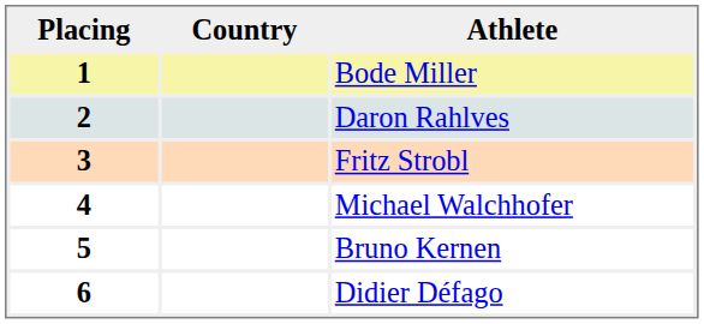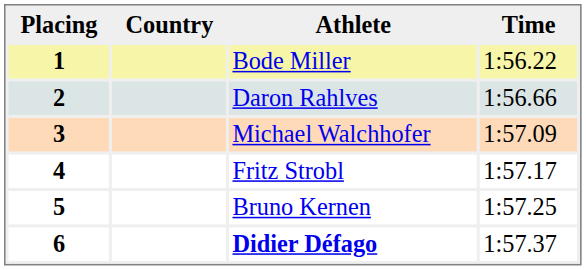+ column: Time | 1:56.22 | 1:56.66 | 1:57.09 | 1:57.17 | 1:57.25 | 1:57.37
3 | Athlete: Fritz Strobl -> Michael Walchhofer
4 | Athlete: Michael Walchhofer -> Fritz Strobl
6 | Athlete: normal -> bold
